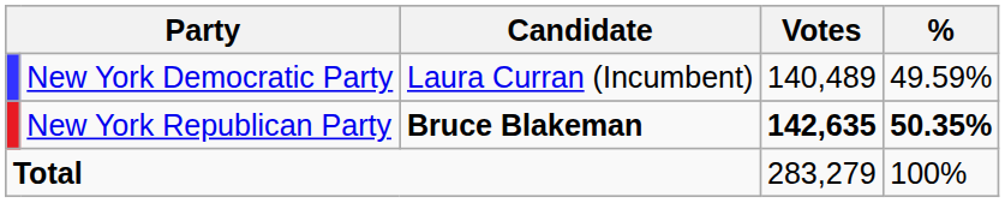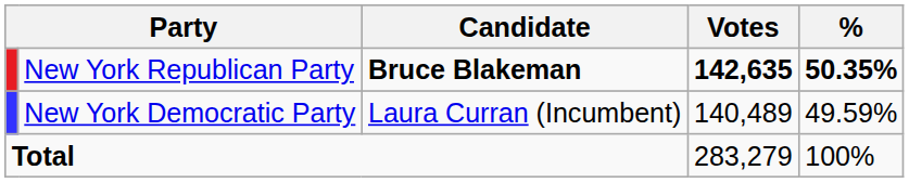rows swapped: New York Democratic Party <-> New York Republican Party
